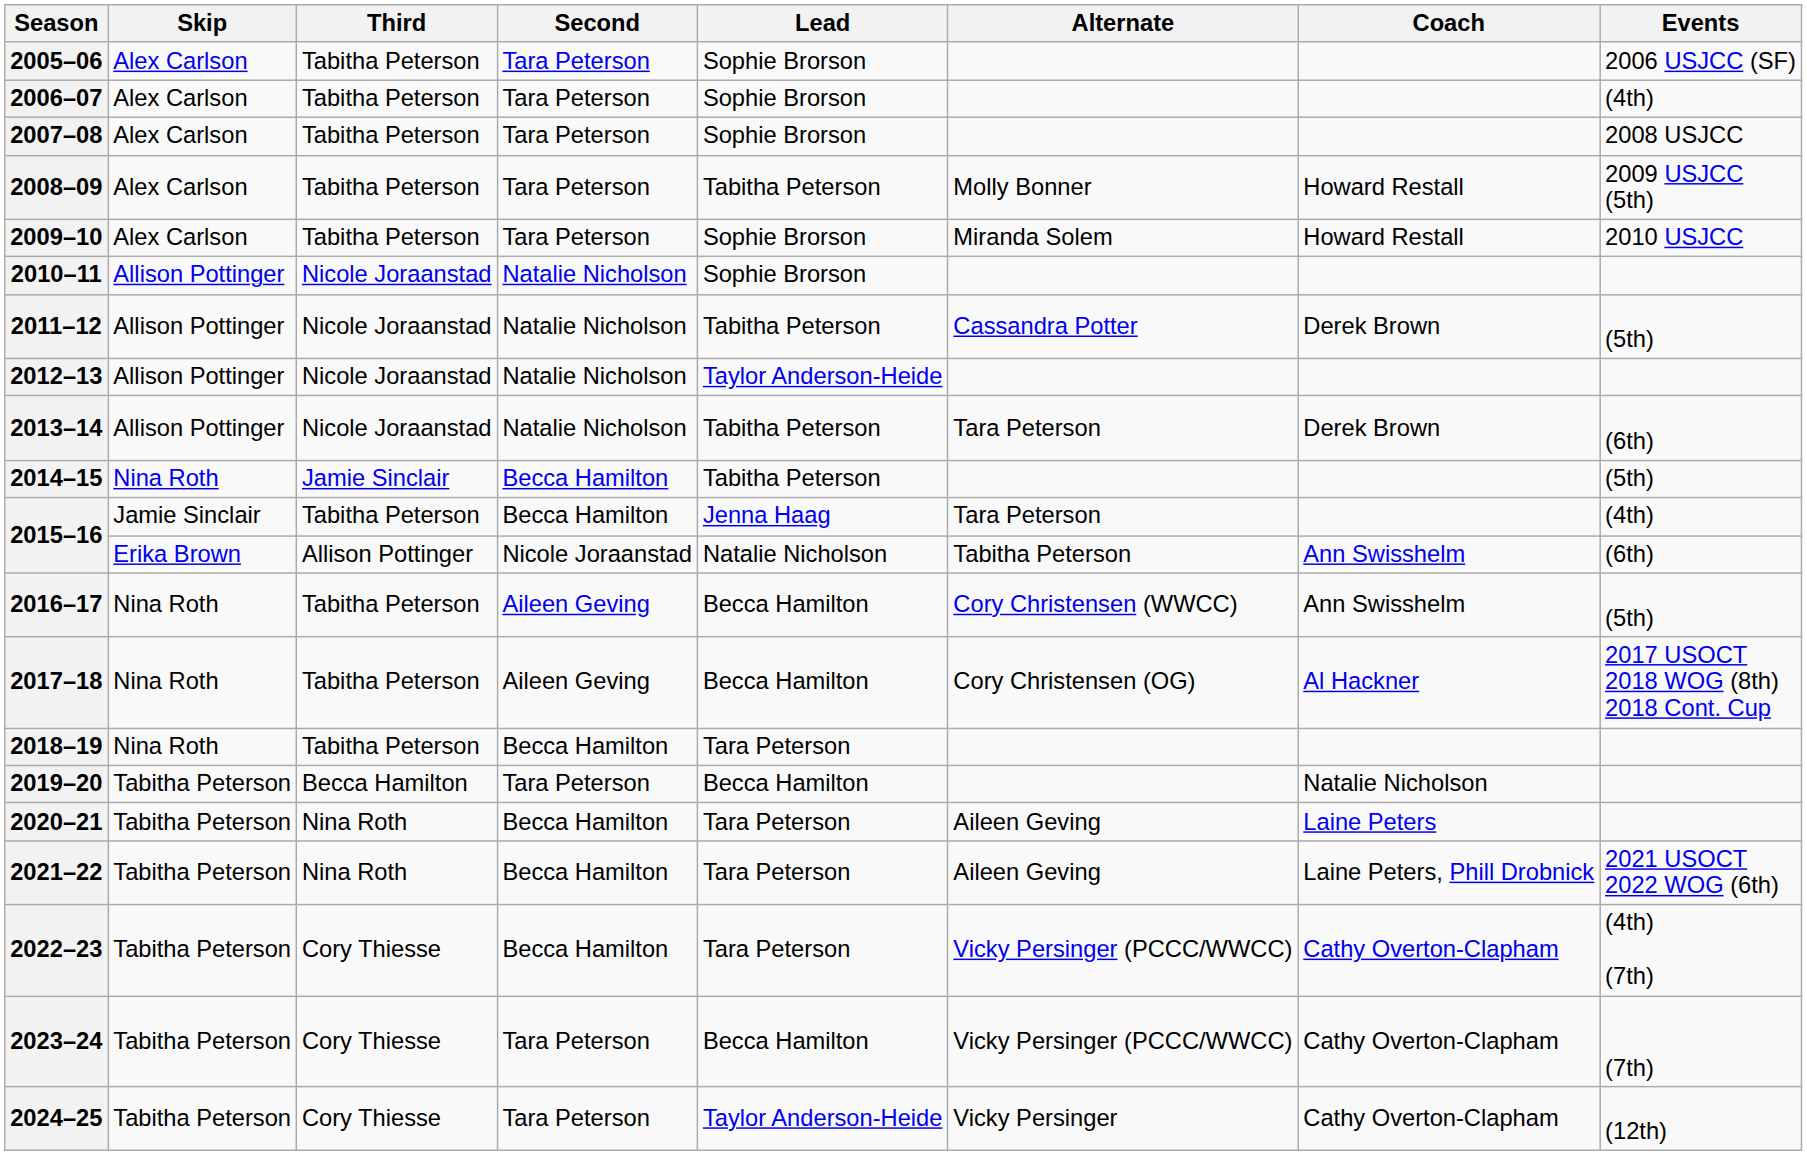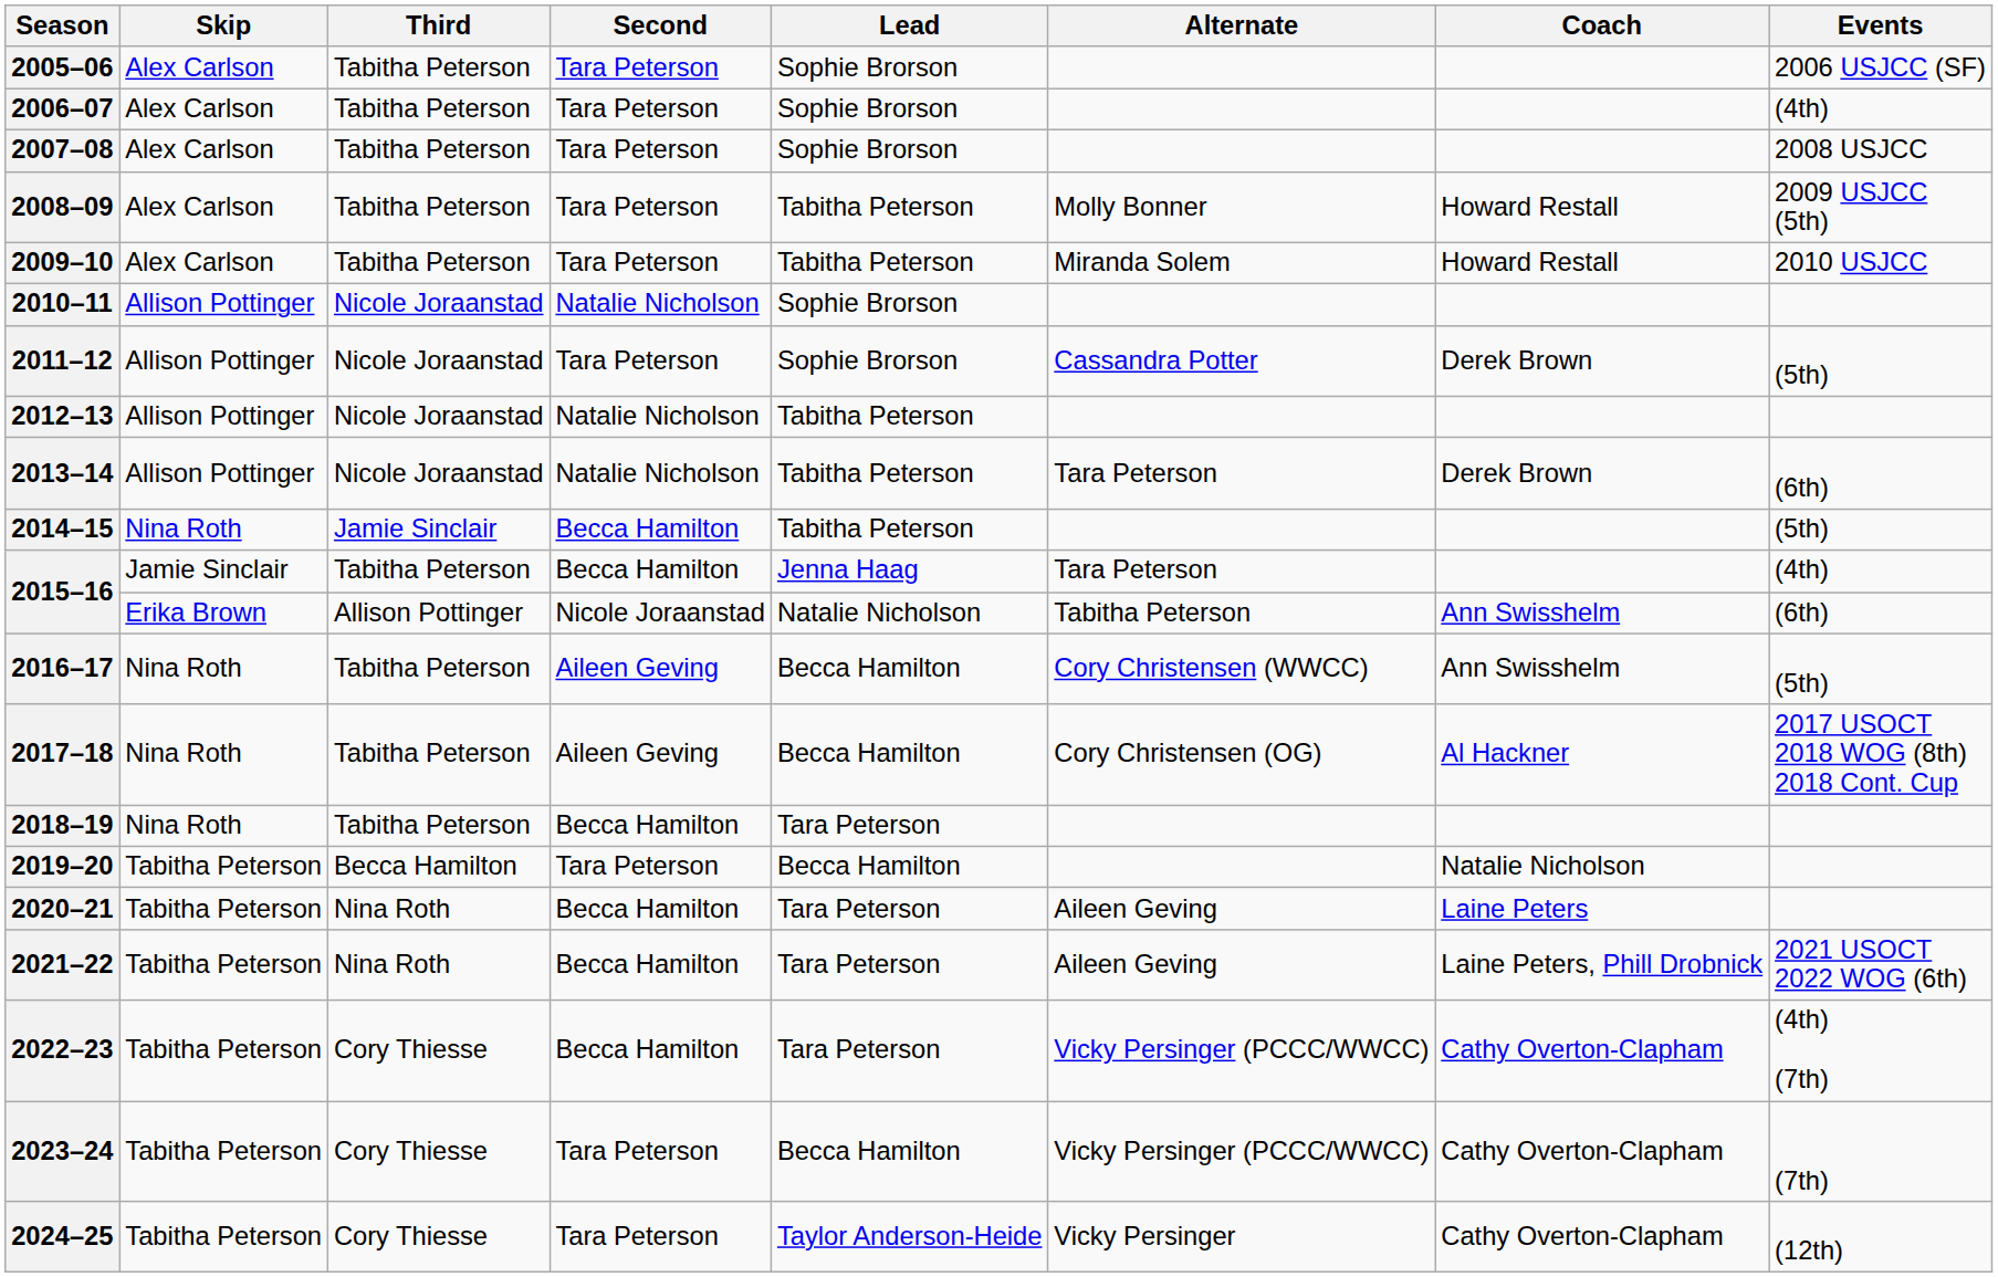2009–10 | Lead: Sophie Brorson -> Tabitha Peterson
2011–12 | Second: Natalie Nicholson -> Tara Peterson
2011–12 | Lead: Tabitha Peterson -> Sophie Brorson
2012–13 | Lead: Taylor Anderson-Heide -> Tabitha Peterson
